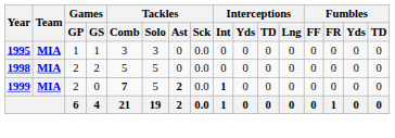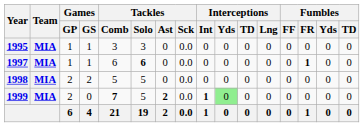+ row: 1997 | MIA | 1 | 1 | 6 | 6 | 0 | 0.0 | 0 | 0 | 0 | 0 | 0 | 1 | 0 | 0
1999 | Interceptions / Yds: no background -> lightgreen background
